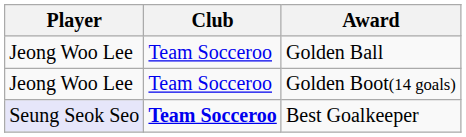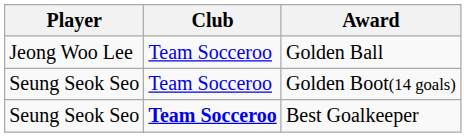Golden Boot(14 goals) | Player: Jeong Woo Lee -> Seung Seok Seo
Best Goalkeeper | Player: lavender background -> no background
